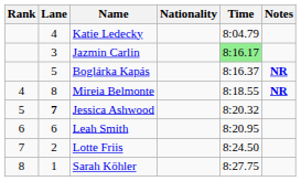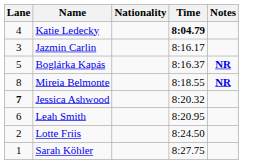- column: Rank | 4 | 5 | 6 | 7 | 8
Katie Ledecky | Time: normal -> bold
Jazmin Carlin | Time: lightgreen background -> no background
